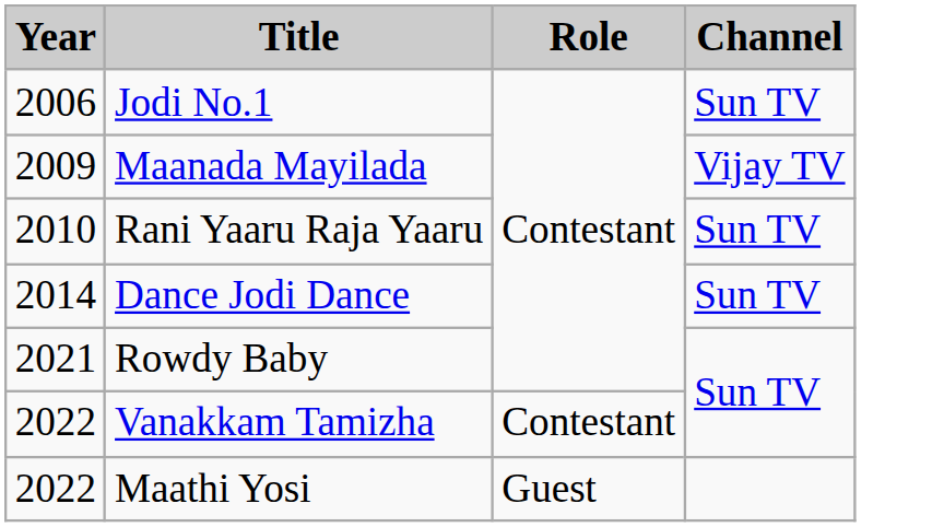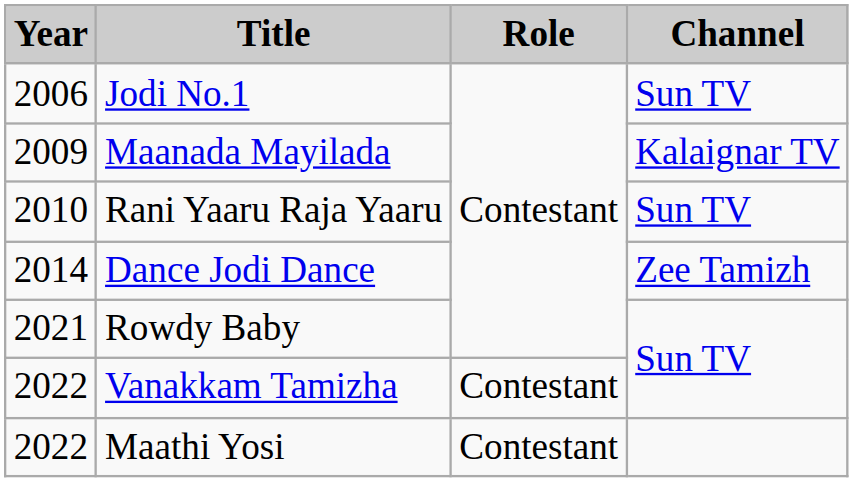Maanada Mayilada | Channel: Vijay TV -> Kalaignar TV
Dance Jodi Dance | Channel: Sun TV -> Zee Tamizh
Maathi Yosi | Role: Guest -> Contestant
